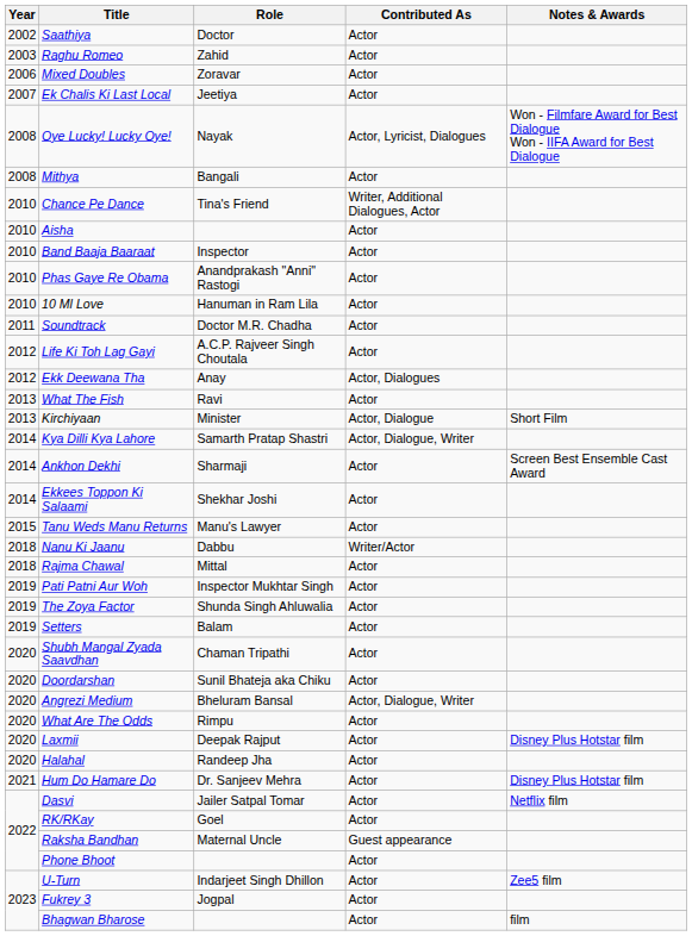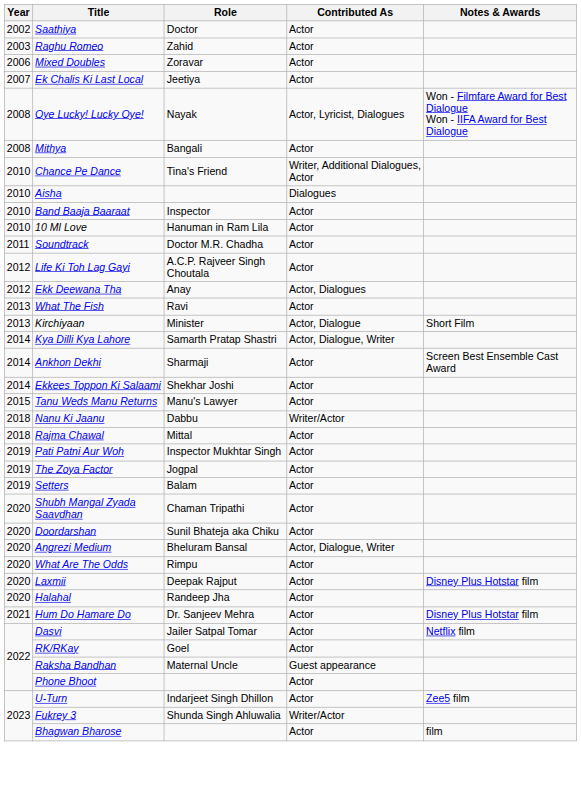Aisha | Contributed As: Actor -> Dialogues
- row: 2010 | Phas Gaye Re Obama | Anandprakash "Anni" Rastogi | Actor
The Zoya Factor | Role: Shunda Singh Ahluwalia -> Jogpal
Fukrey 3 | Role: Jogpal -> Shunda Singh Ahluwalia
Fukrey 3 | Contributed As: Actor -> Writer/Actor
